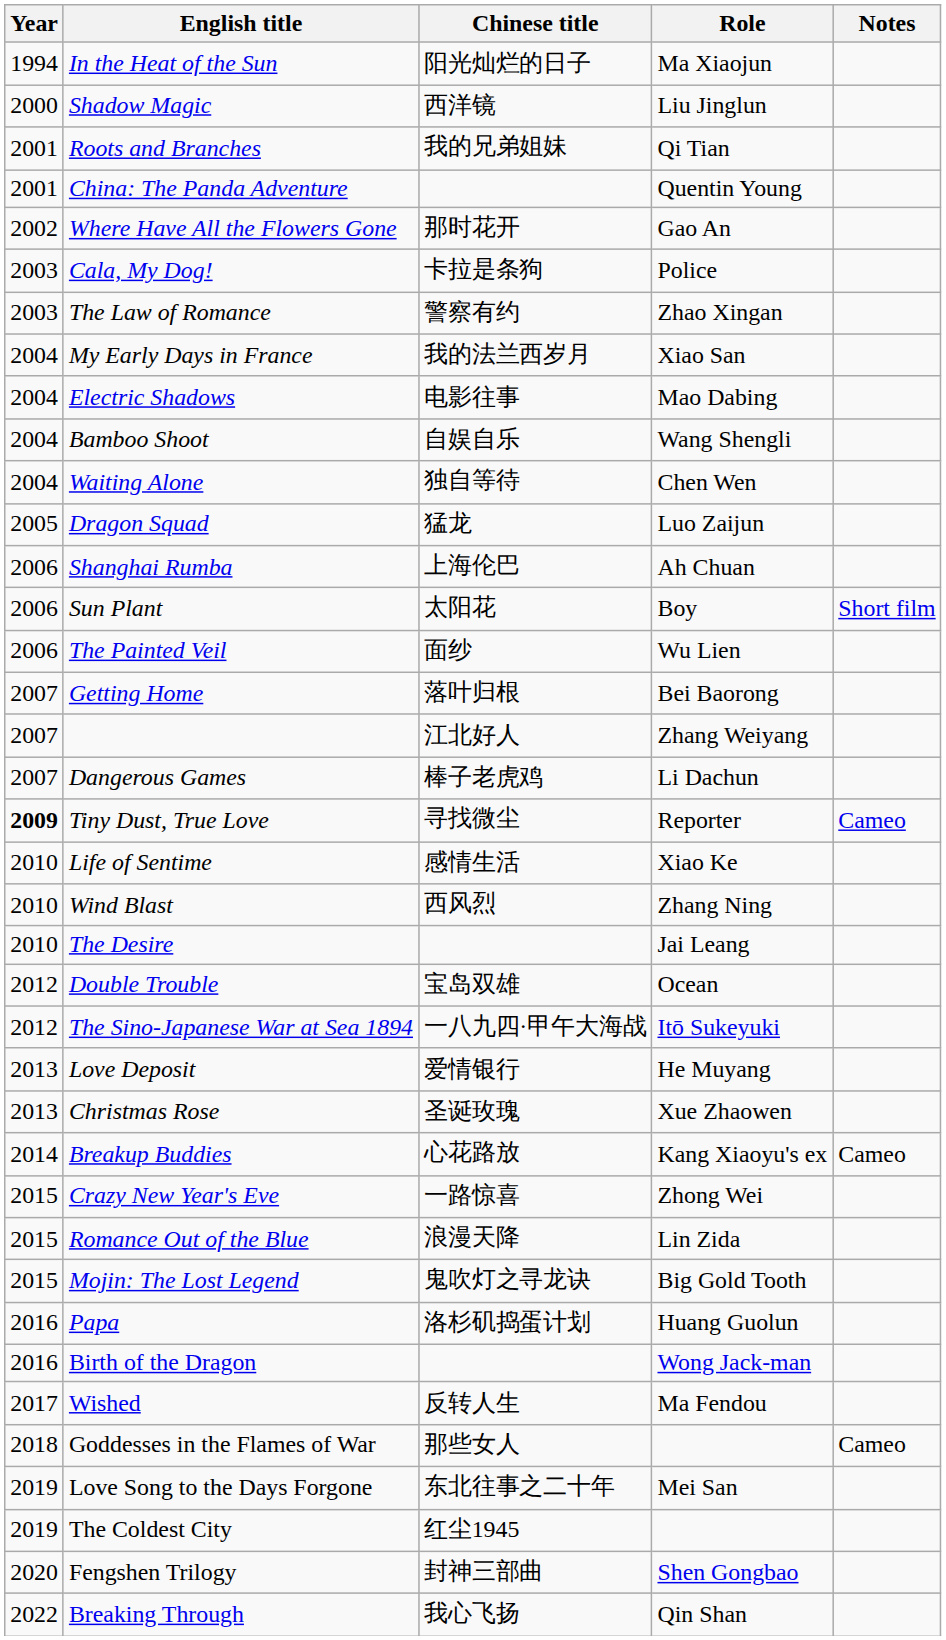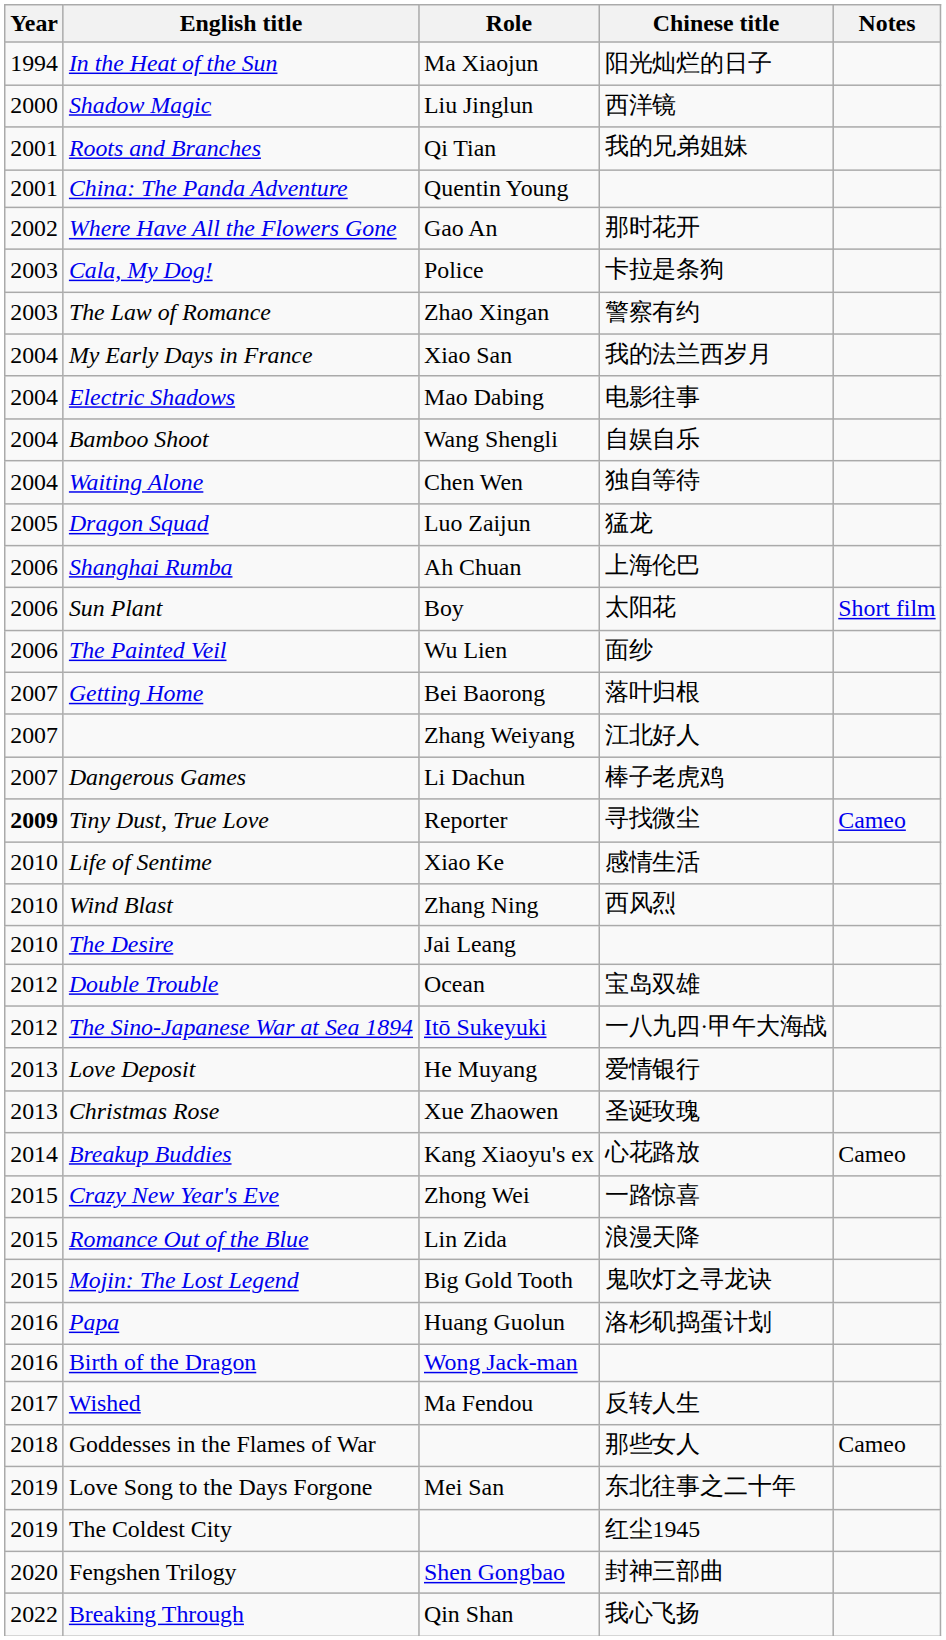columns swapped: Chinese title <-> Role
